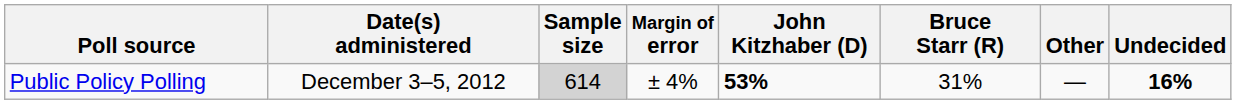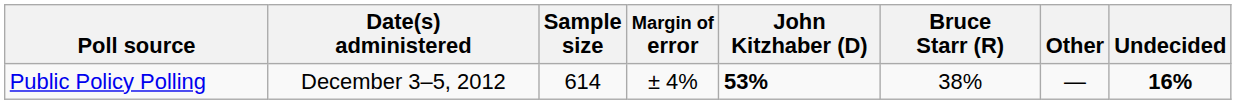Public Policy Polling | Sample size: lightgrey background -> no background
Public Policy Polling | Bruce Starr (R): 31% -> 38%
